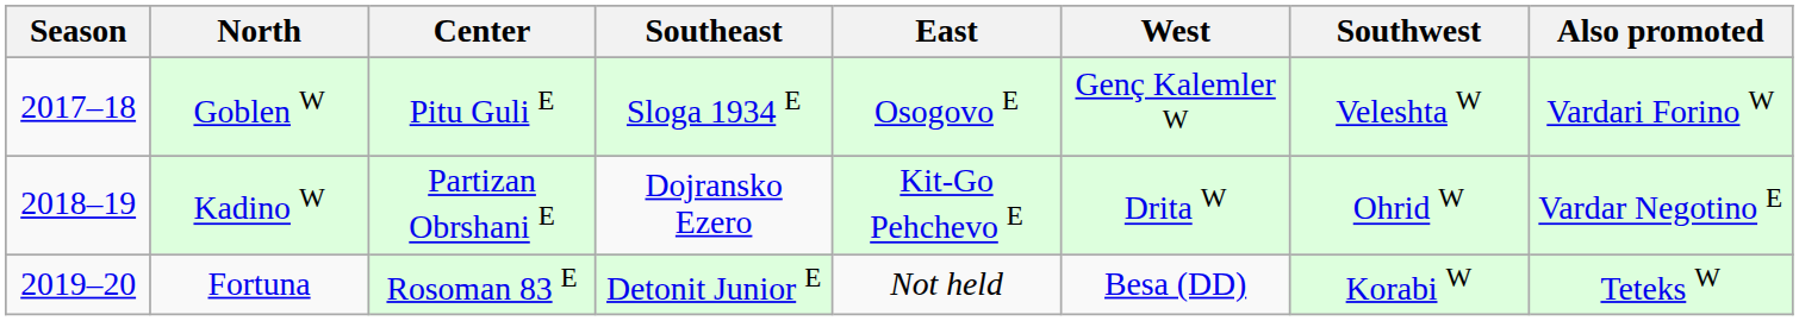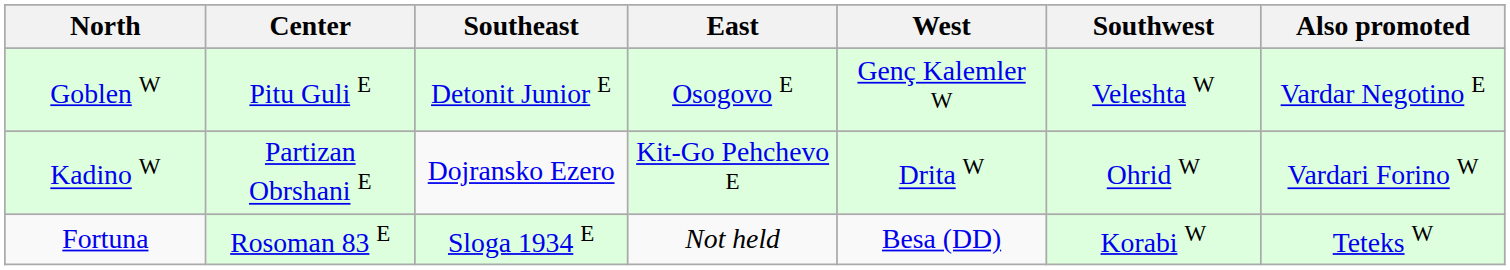- column: Season | 2017–18 | 2018–19 | 2019–20
Goblen W | Southeast: Sloga 1934 E -> Detonit Junior E
Goblen W | Also promoted: Vardari Forino W -> Vardar Negotino E
Kadino W | Also promoted: Vardar Negotino E -> Vardari Forino W
Fortuna | Southeast: Detonit Junior E -> Sloga 1934 E
